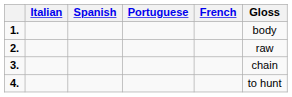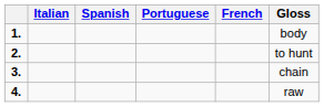2. | Gloss: raw -> to hunt
4. | Gloss: to hunt -> raw
